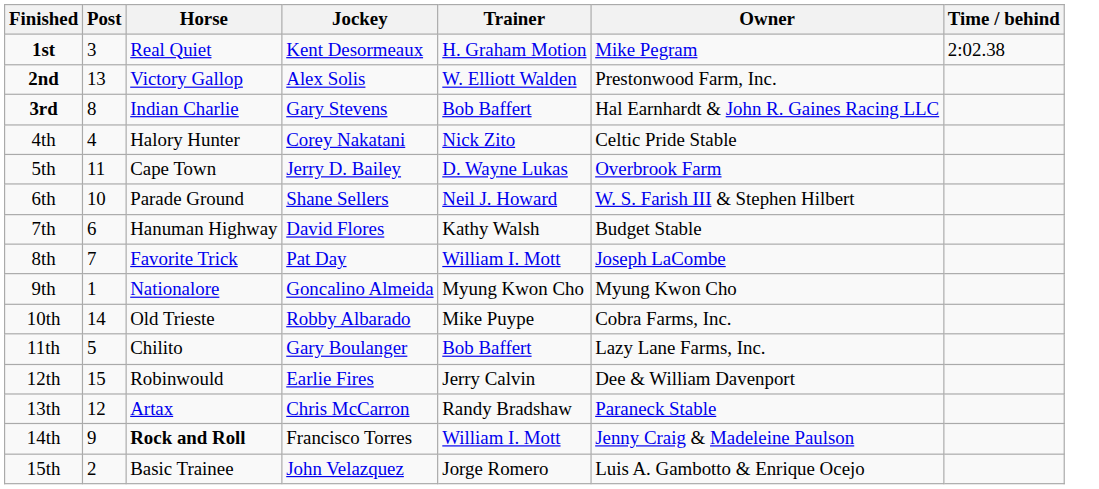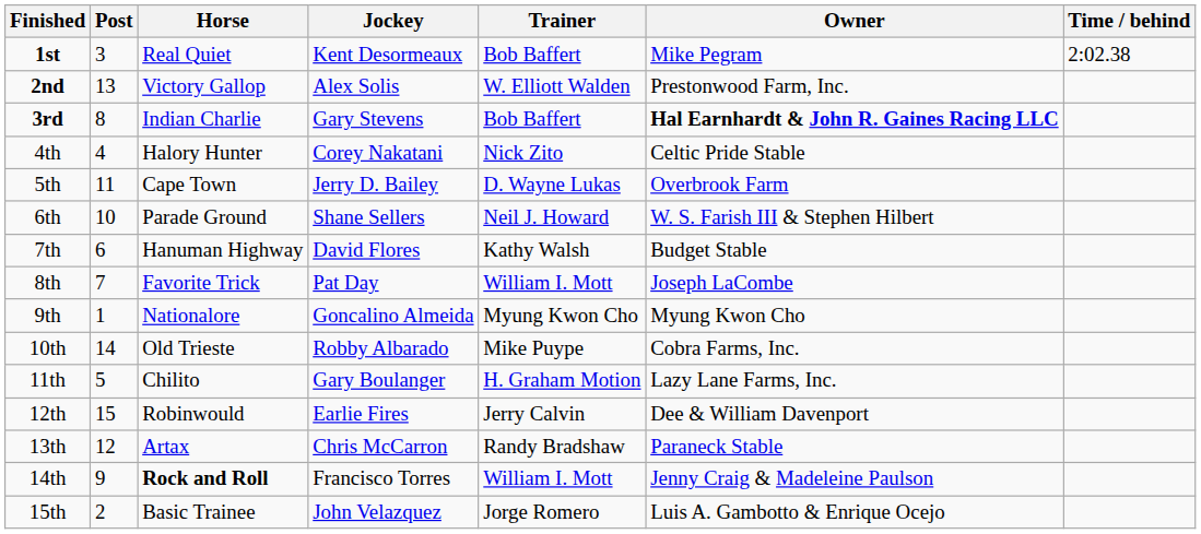1st | Trainer: H. Graham Motion -> Bob Baffert
3rd | Owner: normal -> bold
11th | Trainer: Bob Baffert -> H. Graham Motion
